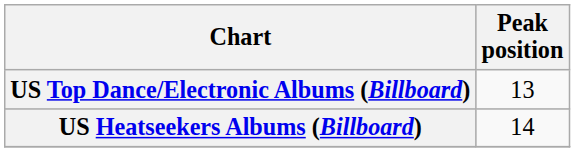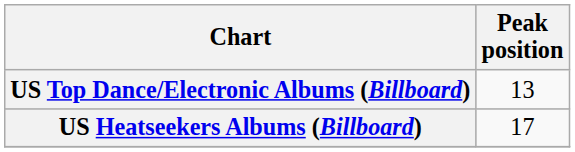US Heatseekers Albums (Billboard) | Peak position: 14 -> 17
